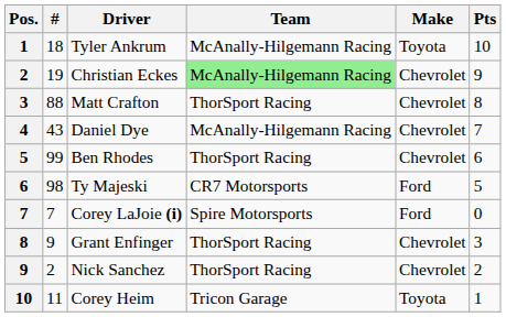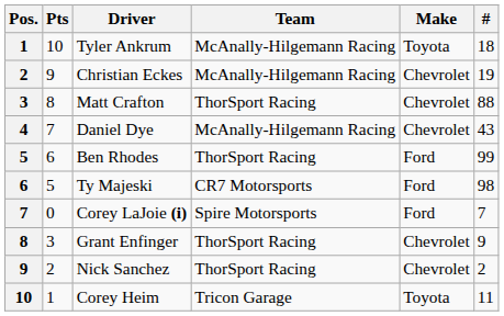columns swapped: # <-> Pts
Christian Eckes | Team: lightgreen background -> no background
Ben Rhodes | Make: Chevrolet -> Ford
